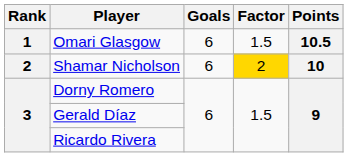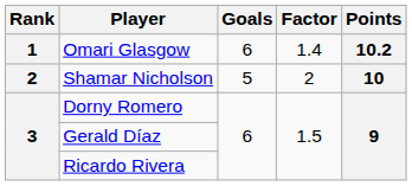Omari Glasgow | Factor: 1.5 -> 1.4
Omari Glasgow | Points: 10.5 -> 10.2
Shamar Nicholson | Goals: 6 -> 5
Shamar Nicholson | Factor: gold background -> no background
